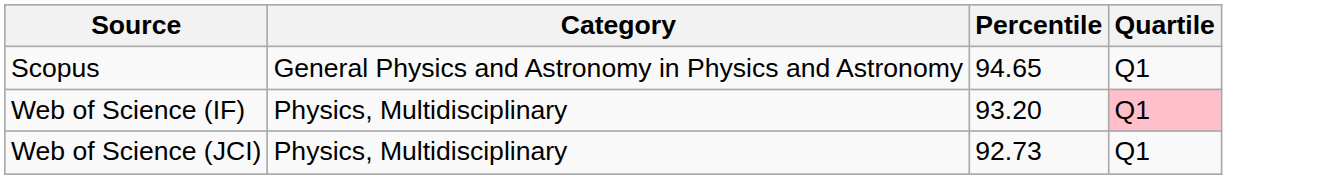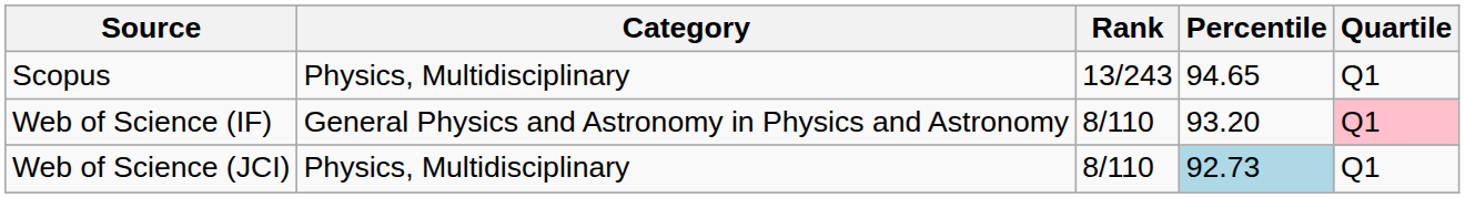+ column: Rank | 13/243 | 8/110 | 8/110
Scopus | Category: General Physics and Astronomy in Physics and Astronomy -> Physics, Multidisciplinary
Web of Science (IF) | Category: Physics, Multidisciplinary -> General Physics and Astronomy in Physics and Astronomy
Web of Science (JCI) | Percentile: no background -> lightblue background
